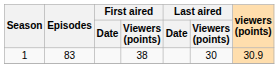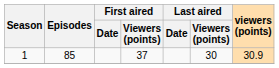1 | Episodes: 83 -> 85
1 | First aired / Viewers (points): 38 -> 37
